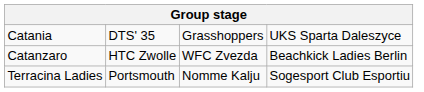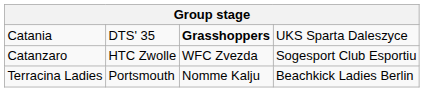Catania | column 3: normal -> bold
Catanzaro | column 4: Beachkick Ladies Berlin -> Sogesport Club Esportiu
Terracina Ladies | column 4: Sogesport Club Esportiu -> Beachkick Ladies Berlin
